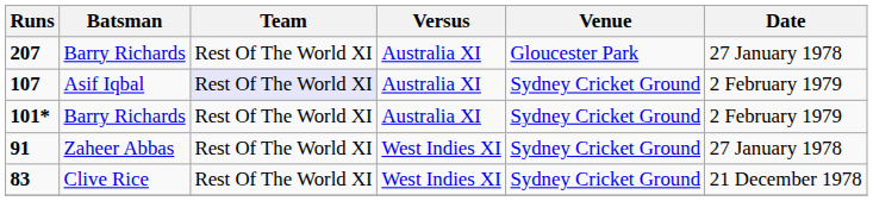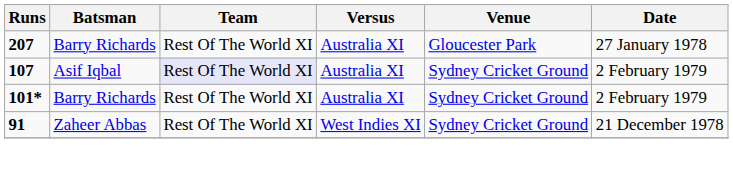91 | Date: 27 January 1978 -> 21 December 1978
- row: 83 | Clive Rice | Rest Of The World XI | West Indies XI | Sydney Cricket Ground | 21 December 1978
